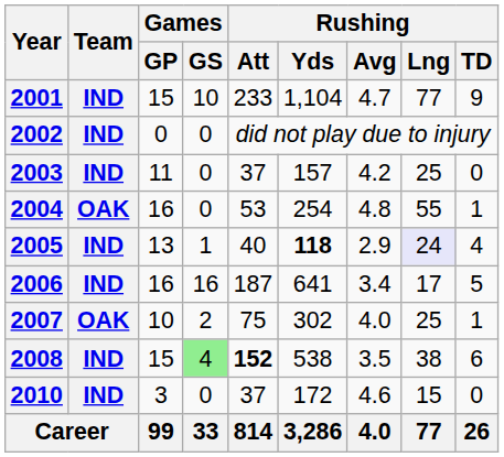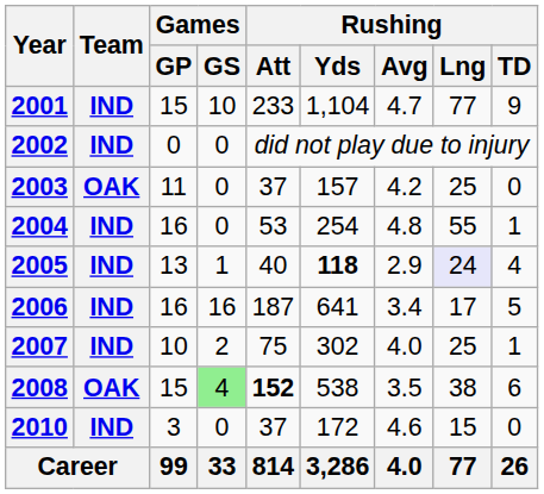2003 | Team: IND -> OAK
2004 | Team: OAK -> IND
2007 | Team: OAK -> IND
2008 | Team: IND -> OAK
